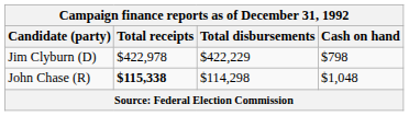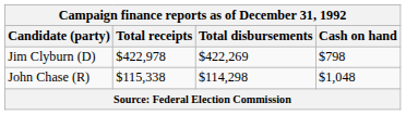Jim Clyburn (D) | Total disbursements: $422,229 -> $422,269
John Chase (R) | Total receipts: bold -> normal
